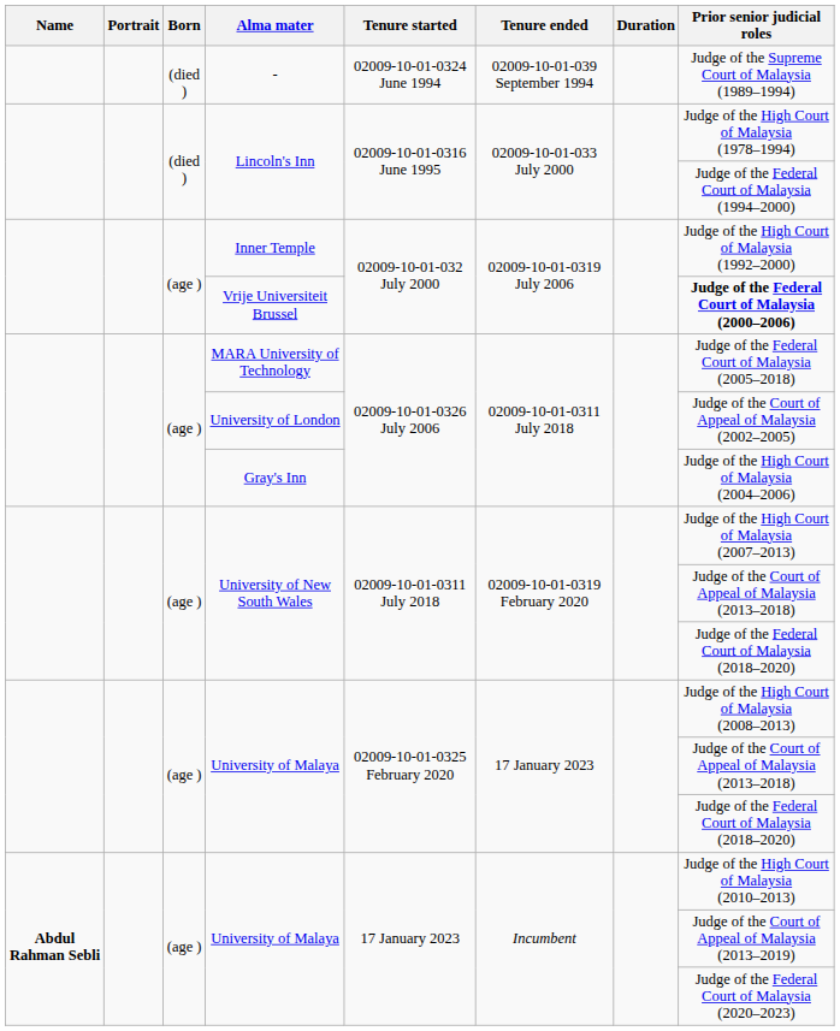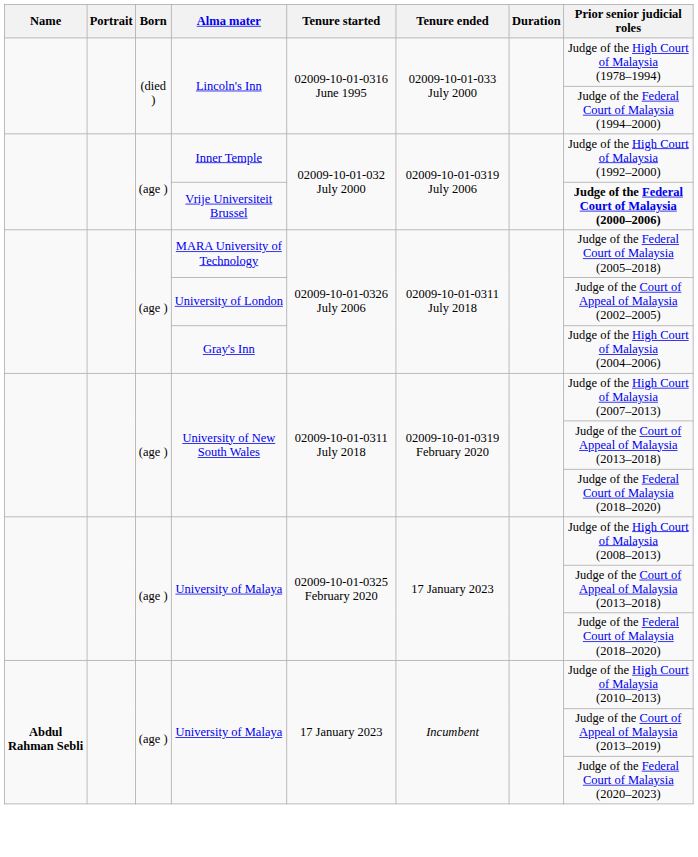- row: (died ) | - | 02009-10-01-0324 June 1994 | 02009-10-01-039 September 1994 | Judge of the Supreme Court of Malaysia (1989–1994)
